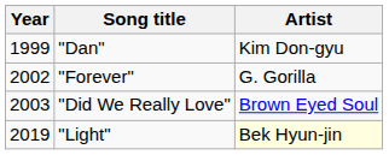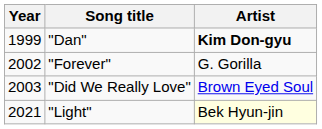"Dan" | Artist: normal -> bold
"Light" | Year: 2019 -> 2021
